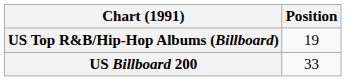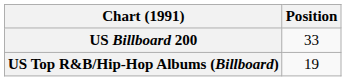rows swapped: US Billboard 200 <-> US Top R&B/Hip-Hop Albums (Billboard)
